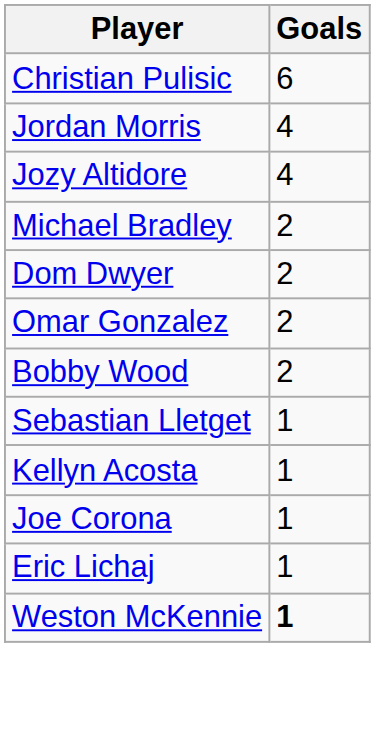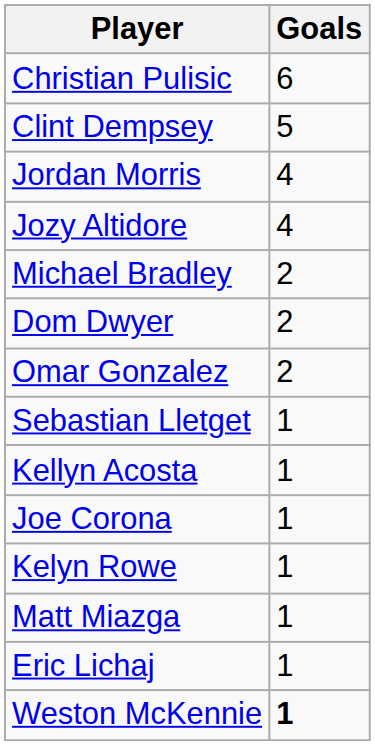+ row: Clint Dempsey | 5
- row: Bobby Wood | 2
+ row: Kelyn Rowe | 1
+ row: Matt Miazga | 1
